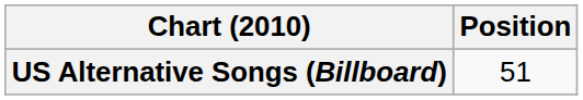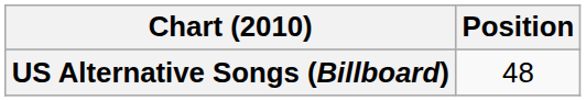US Alternative Songs (Billboard) | Position: 51 -> 48
